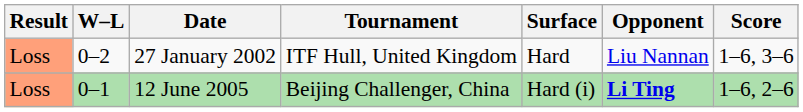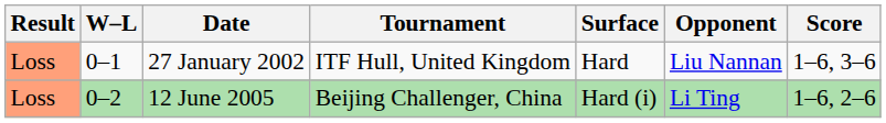27 January 2002 | W–L: 0–2 -> 0–1
12 June 2005 | W–L: 0–1 -> 0–2
12 June 2005 | Opponent: bold -> normal
